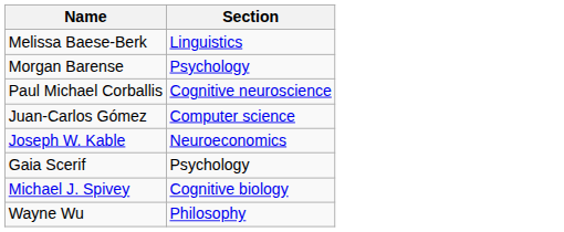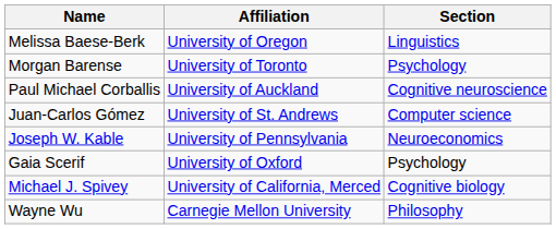+ column: Affiliation | University of Oregon | University of Toronto | University of Auckland | University of St. Andrews | University of Pennsylvania | University of Oxford | University of California, Merced | Carnegie Mellon University
